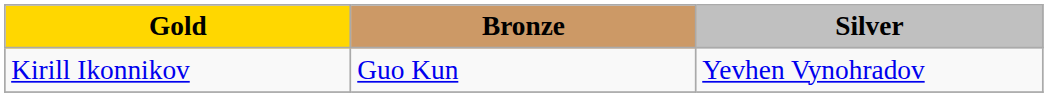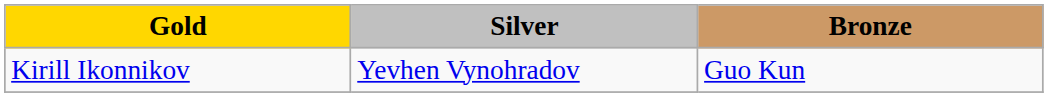columns swapped: Silver <-> Bronze
